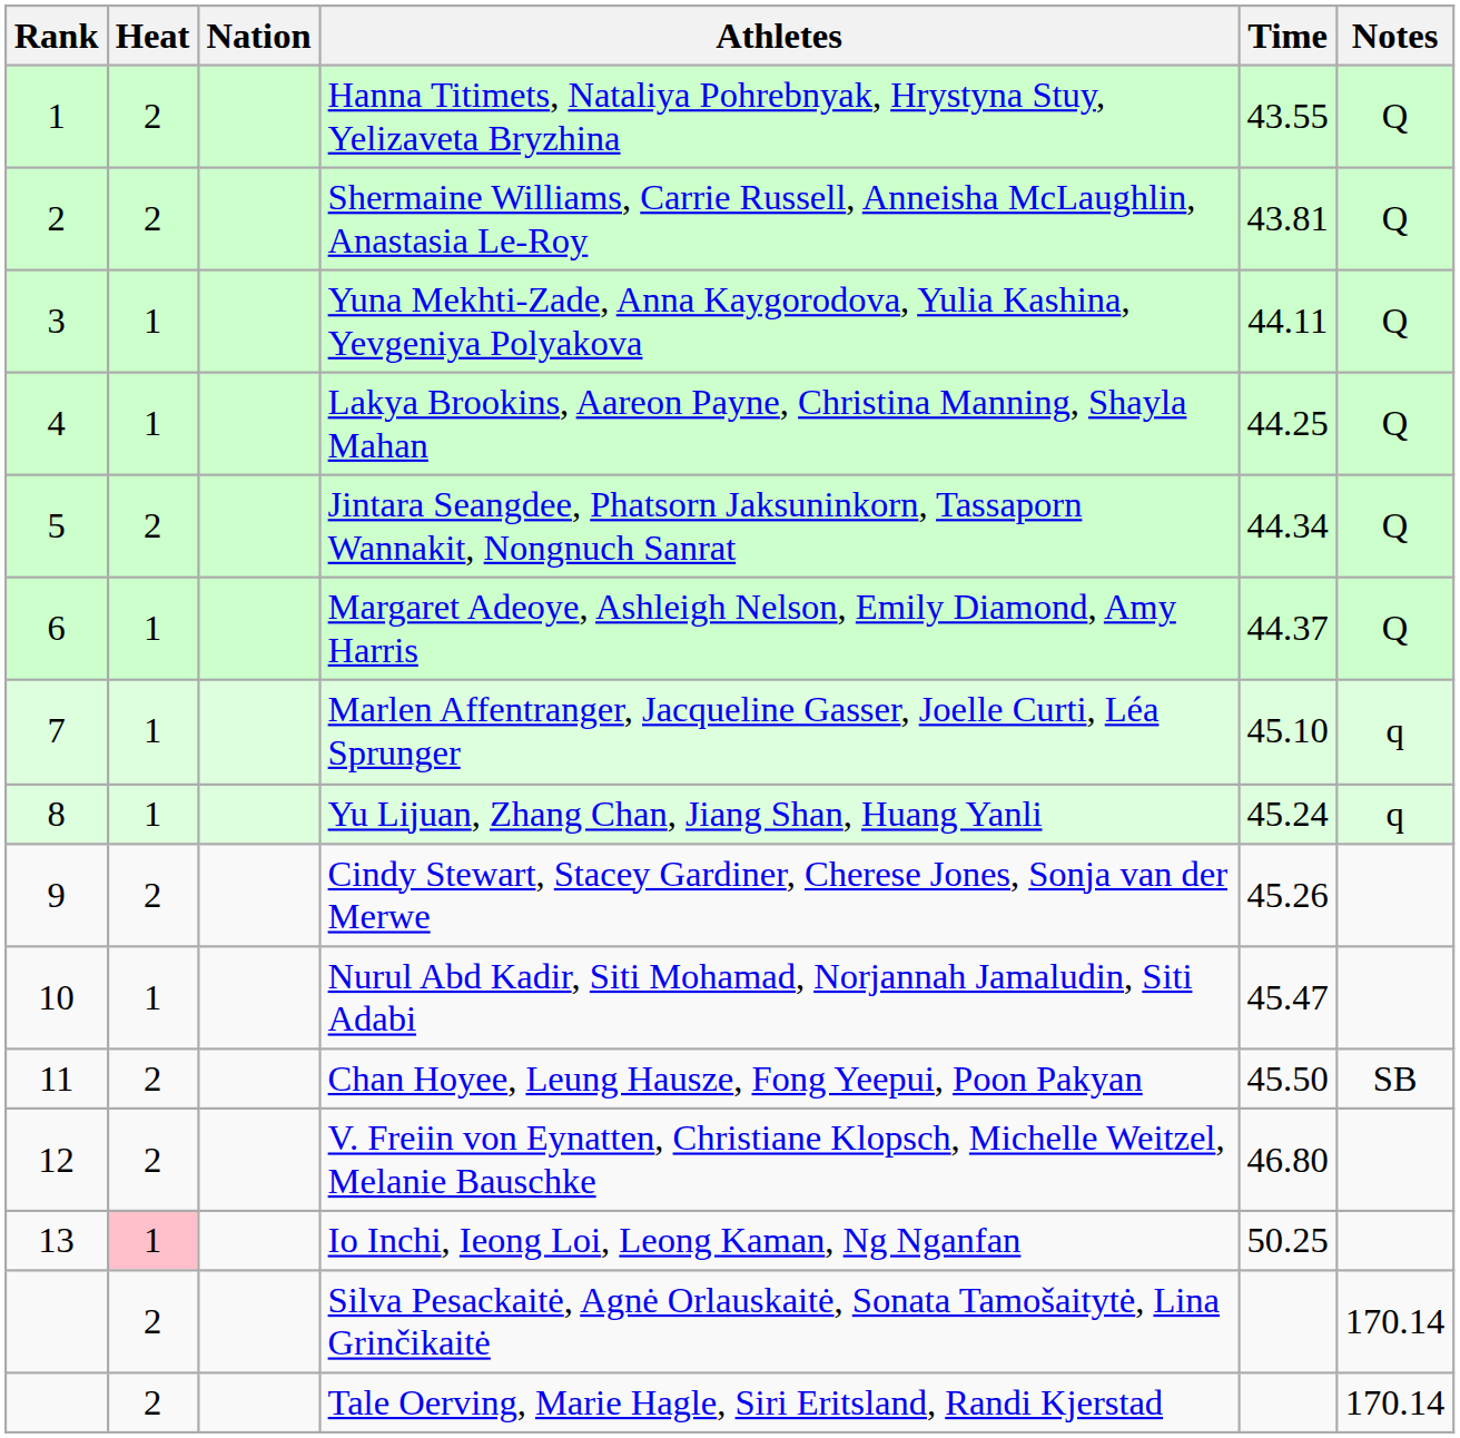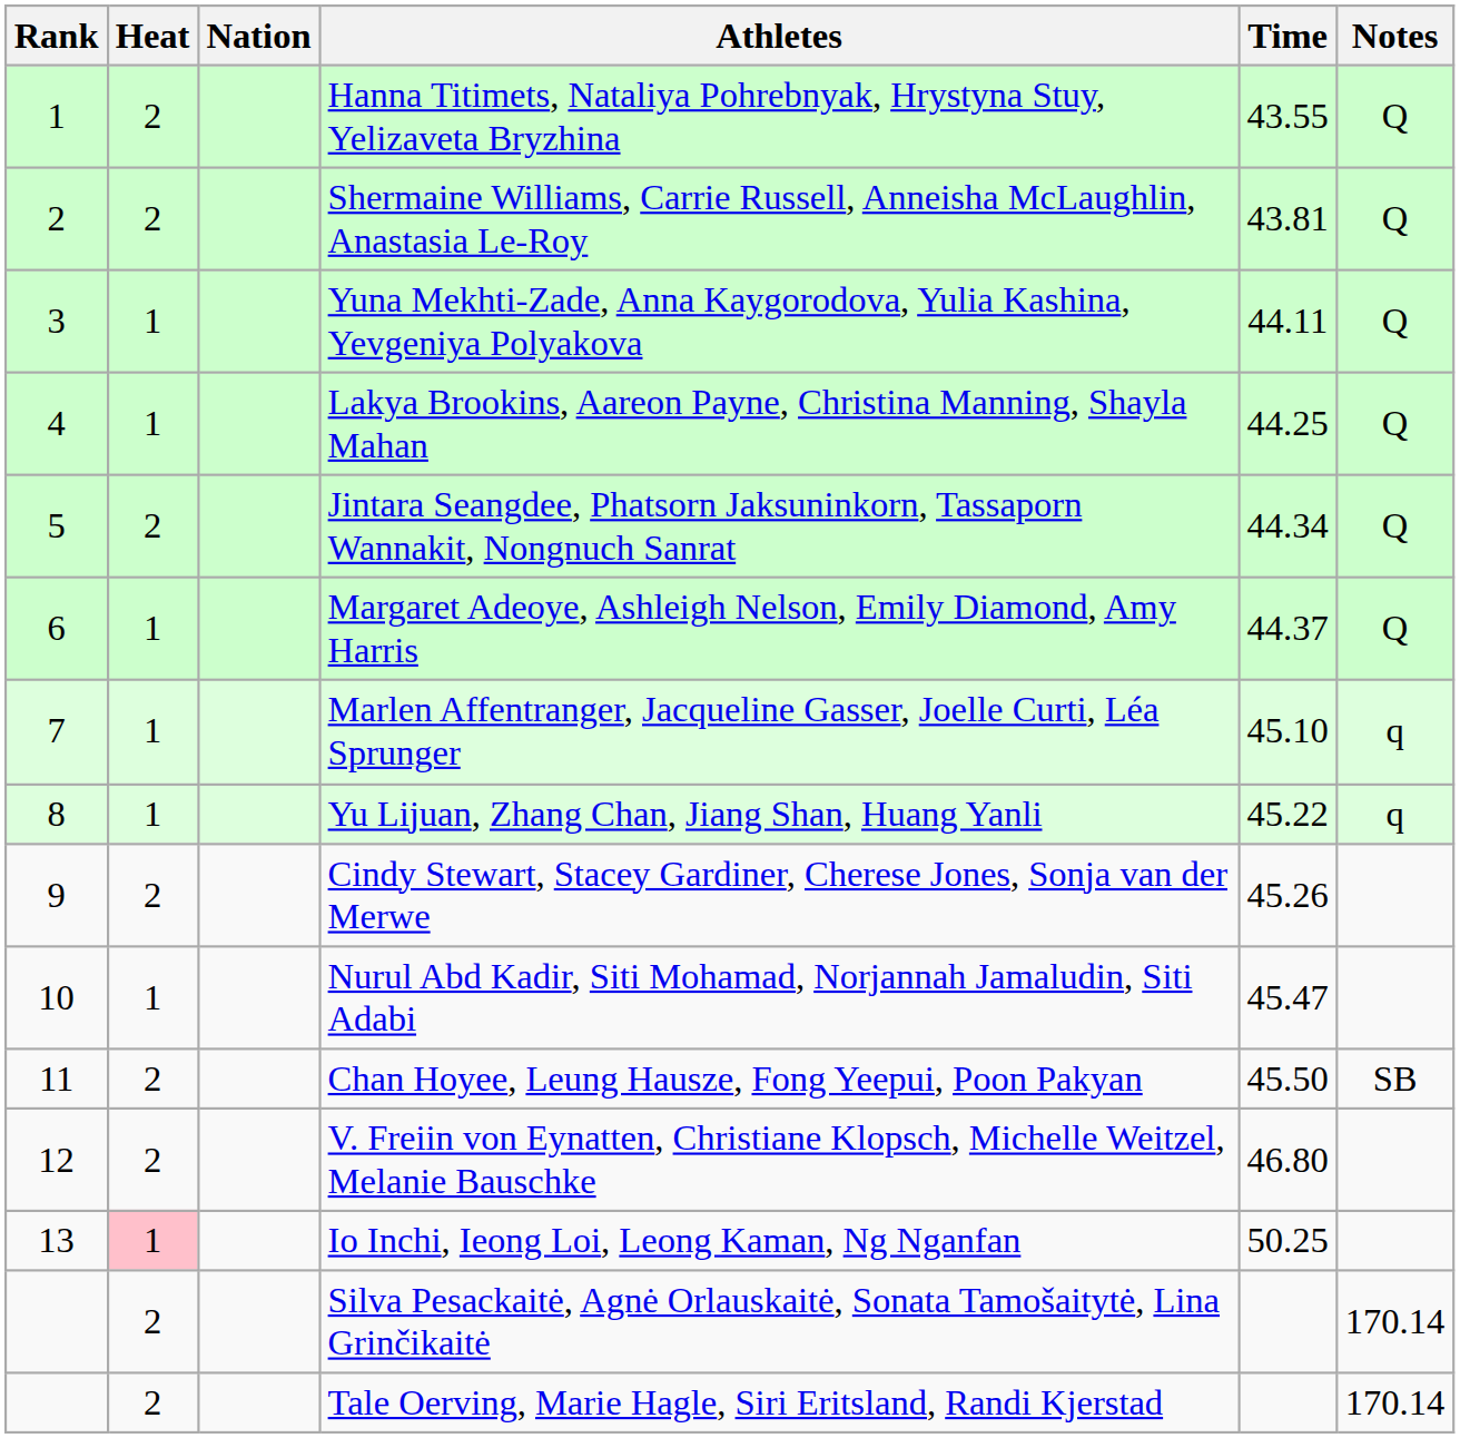Yu Lijuan, Zhang Chan, Jiang Shan, Huang Yanli | Time: 45.24 -> 45.22
